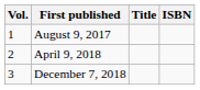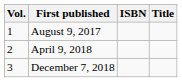columns swapped: Title <-> ISBN
